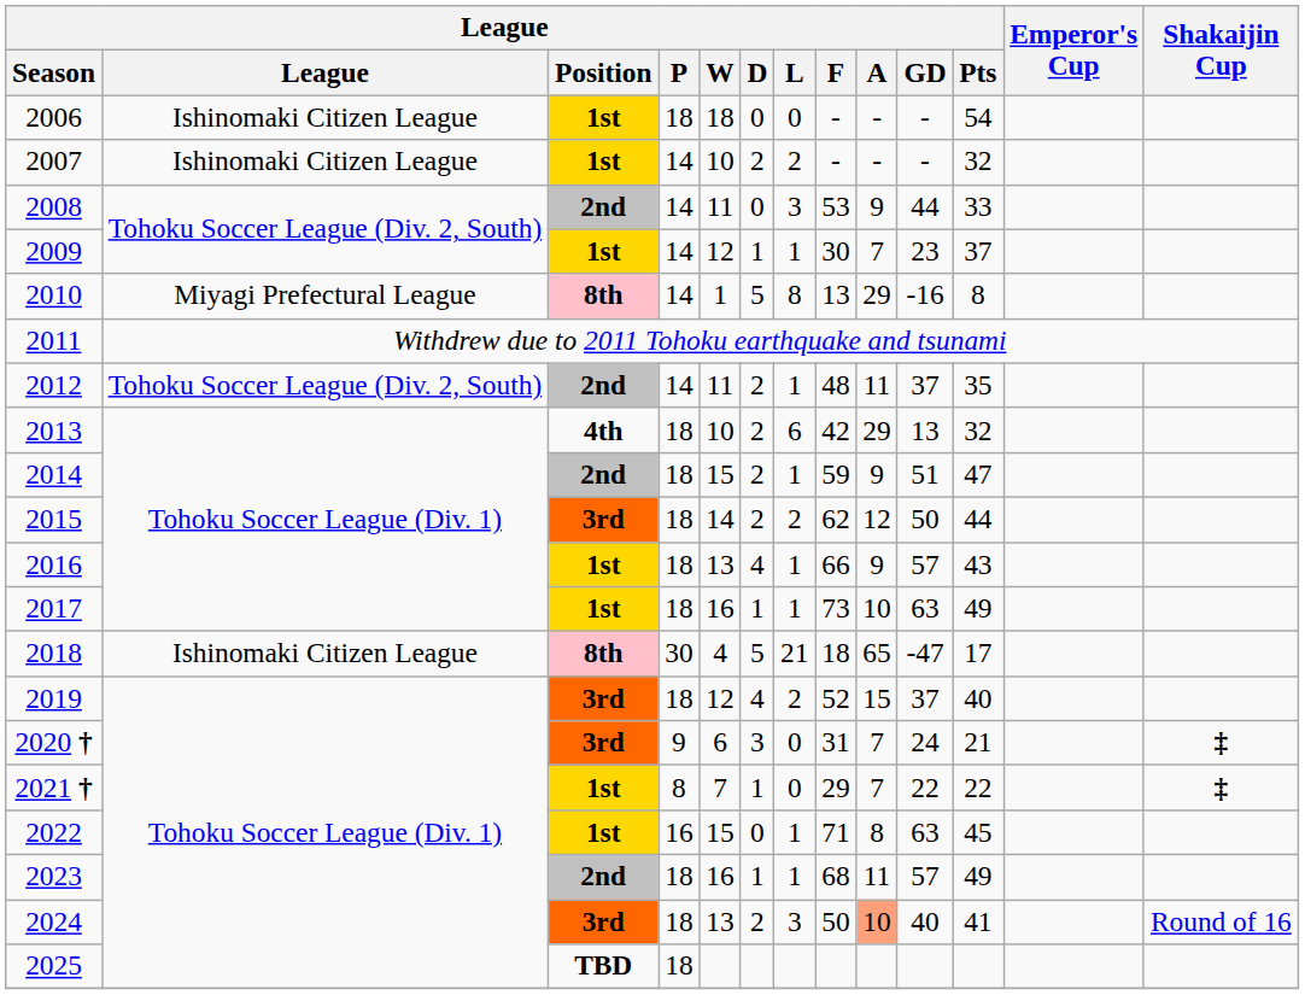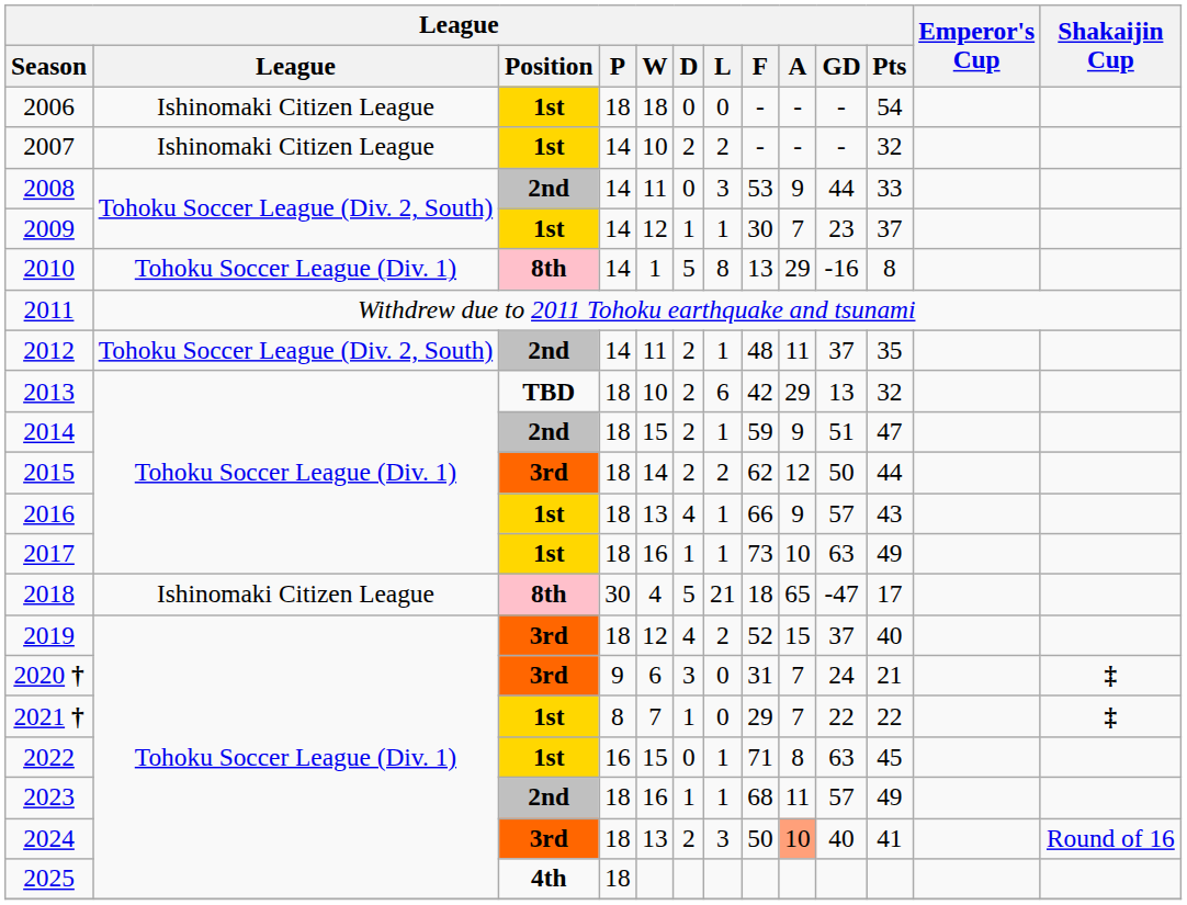2010 | League: Miyagi Prefectural League -> Tohoku Soccer League (Div. 1)
2013 | League / Position: 4th -> TBD
2025 | League / Position: TBD -> 4th
